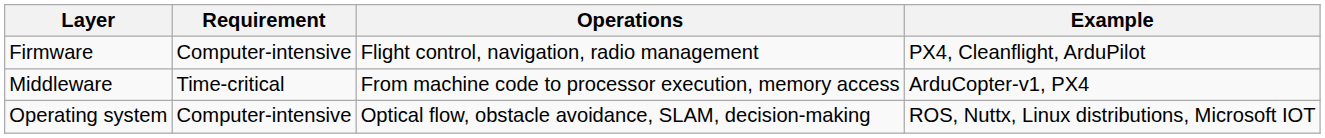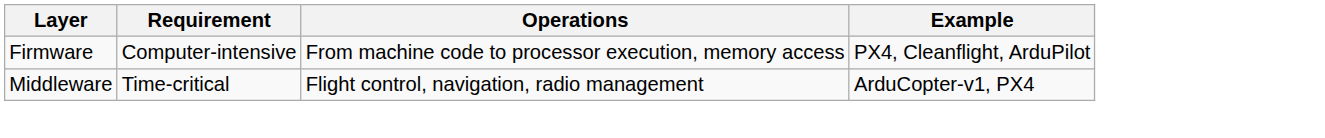Firmware | Operations: Flight control, navigation, radio management -> From machine code to processor execution, memory access
Middleware | Operations: From machine code to processor execution, memory access -> Flight control, navigation, radio management
- row: Operating system | Computer-intensive | Optical flow, obstacle avoidance, SLAM, decision-making | ROS, Nuttx, Linux distributions, Microsoft IOT
